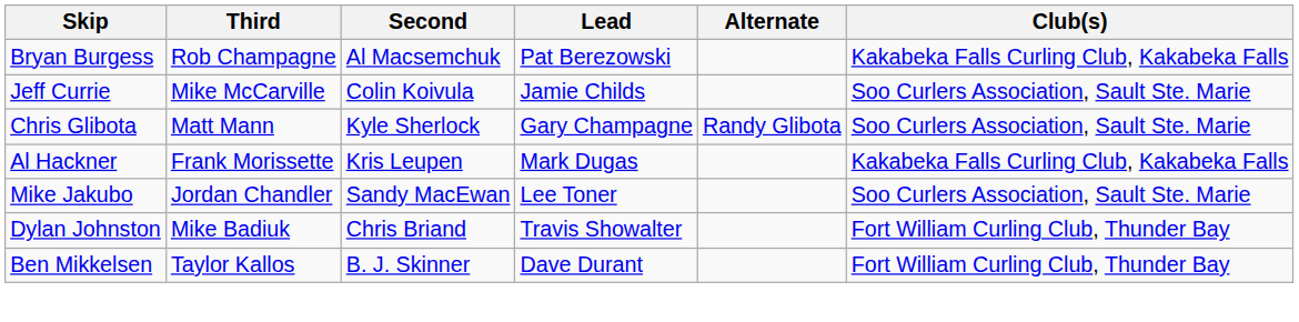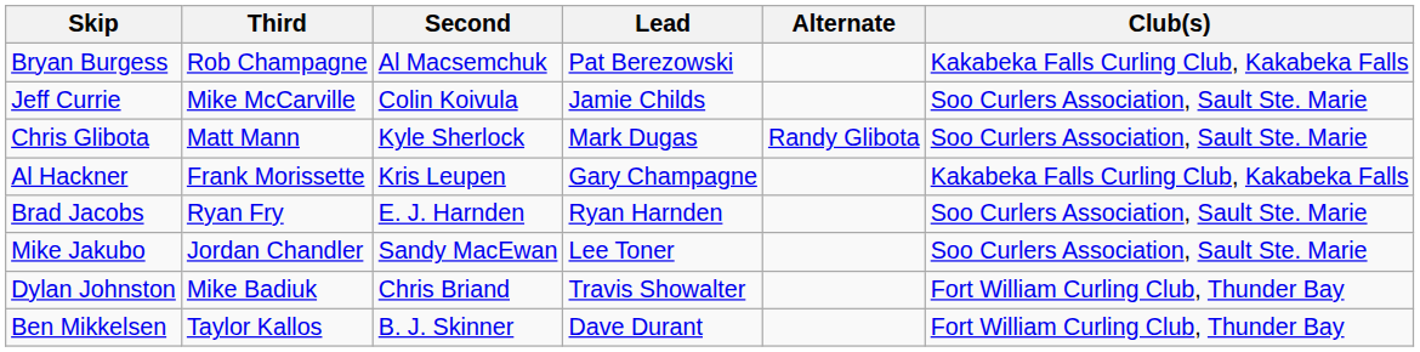Chris Glibota | Lead: Gary Champagne -> Mark Dugas
Al Hackner | Lead: Mark Dugas -> Gary Champagne
+ row: Brad Jacobs | Ryan Fry | E. J. Harnden | Ryan Harnden | Soo Curlers Association, Sault Ste. Marie
